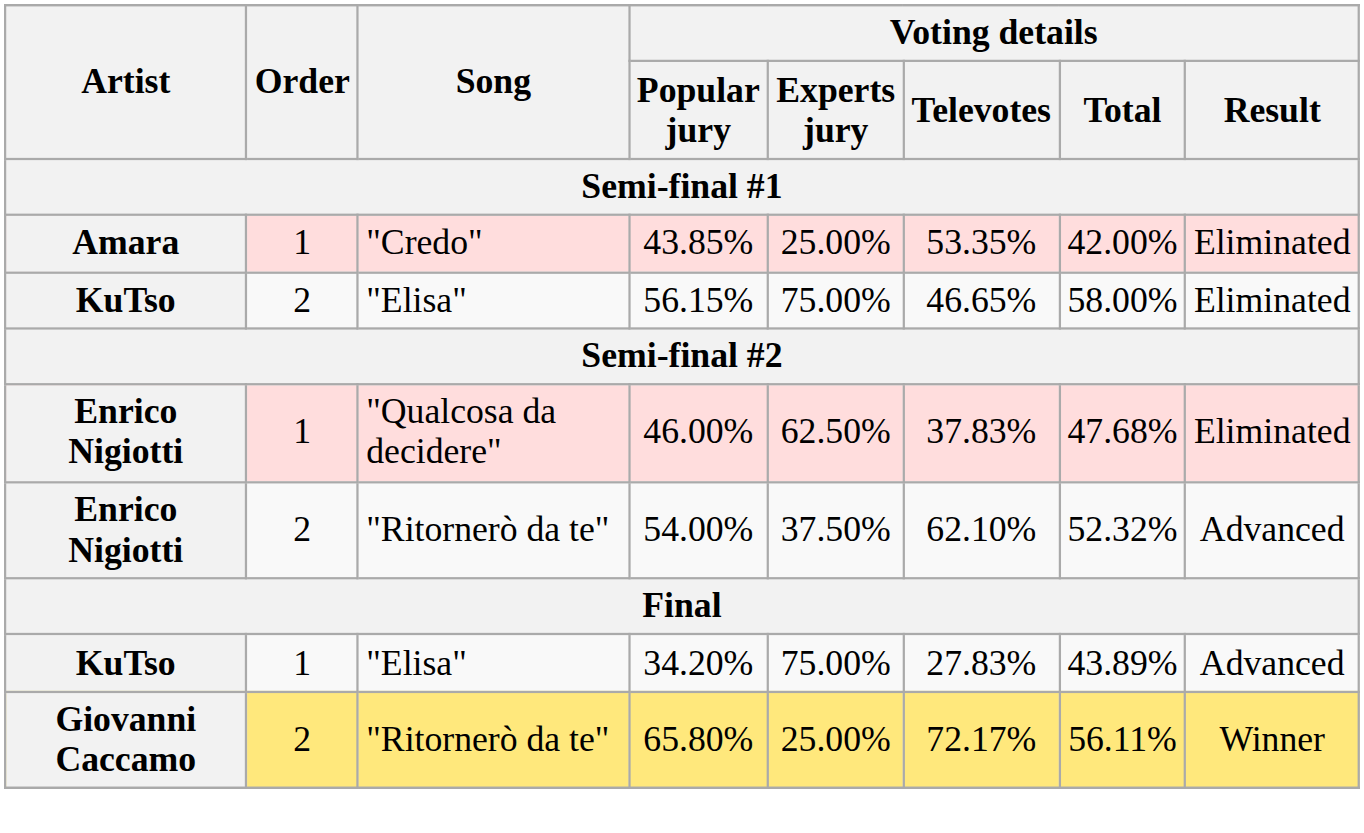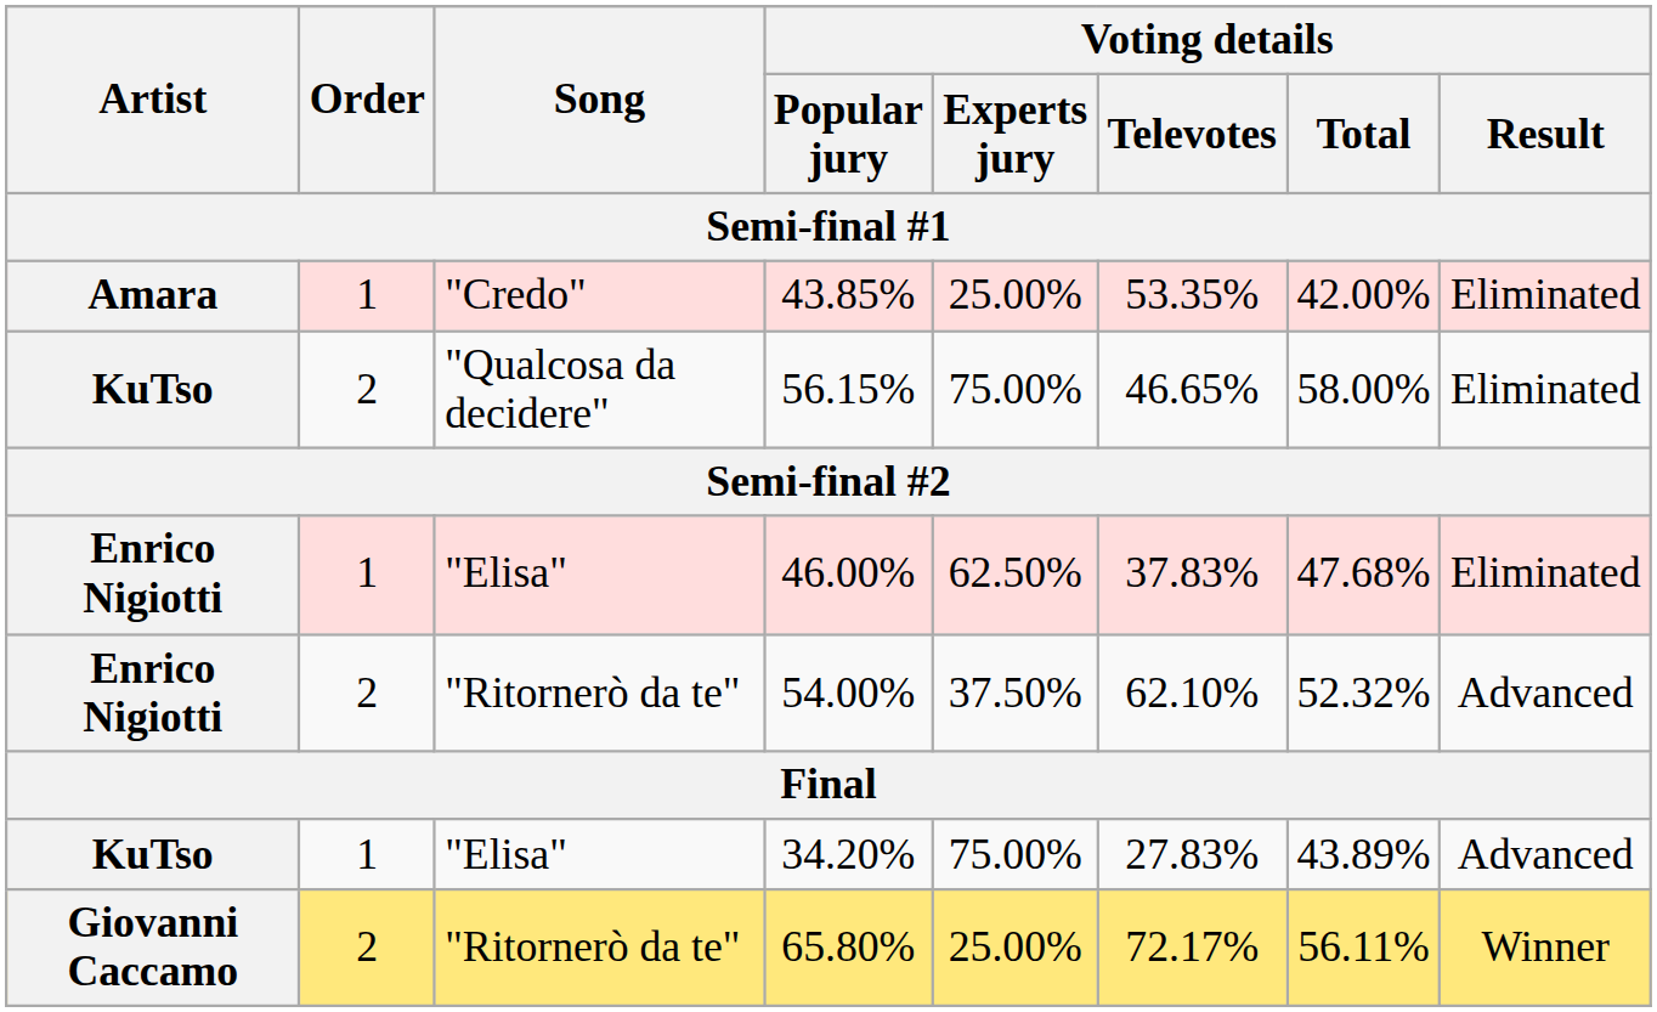56.15% | Song: "Elisa" -> "Qualcosa da decidere"
46.00% | Song: "Qualcosa da decidere" -> "Elisa"
